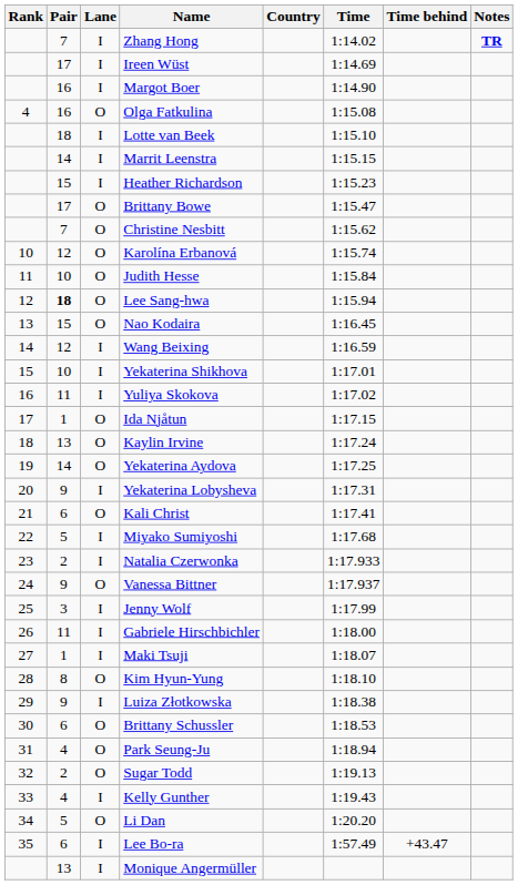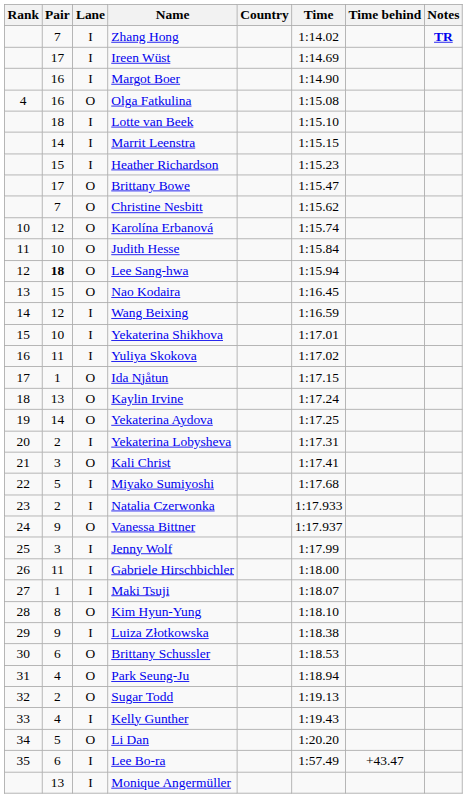Yekaterina Lobysheva | Pair: 9 -> 2
Kali Christ | Pair: 6 -> 3
